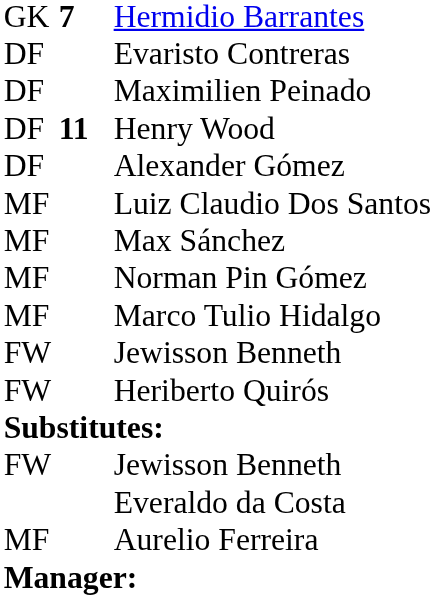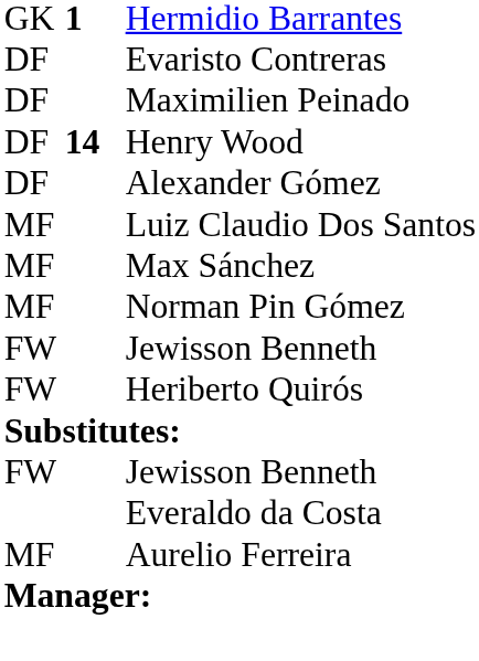Hermidio Barrantes | column 2: 7 -> 1
Henry Wood | column 2: 11 -> 14
- row: MF | Marco Tulio Hidalgo
